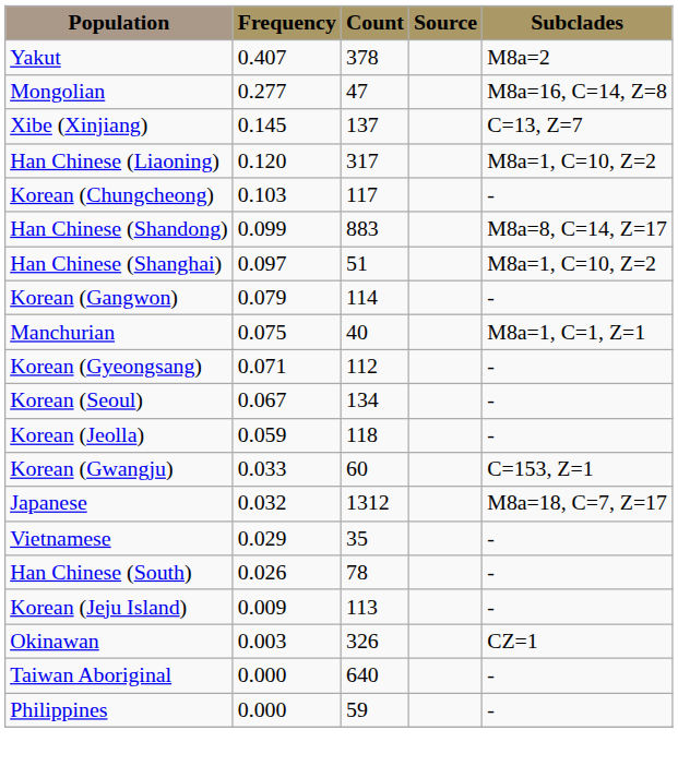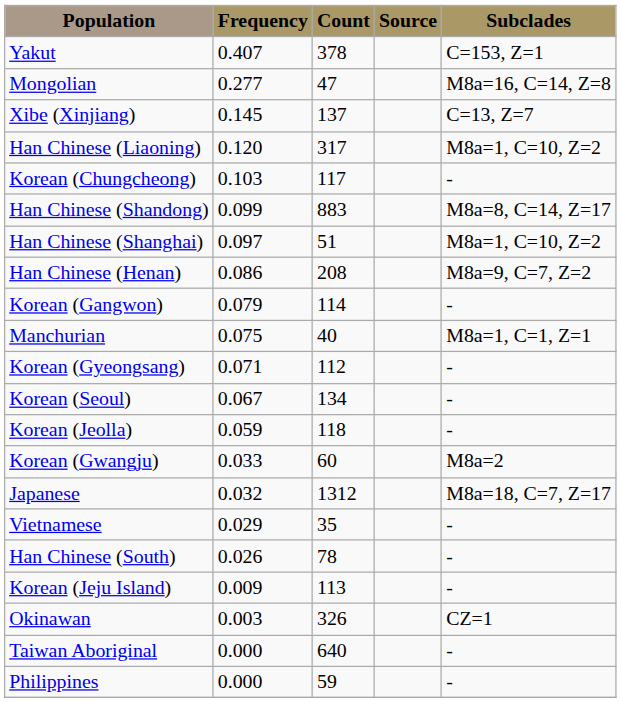Yakut | Subclades: M8a=2 -> C=153, Z=1
+ row: Han Chinese (Henan) | 0.086 | 208 | M8a=9, C=7, Z=2
Korean (Gwangju) | Subclades: C=153, Z=1 -> M8a=2
